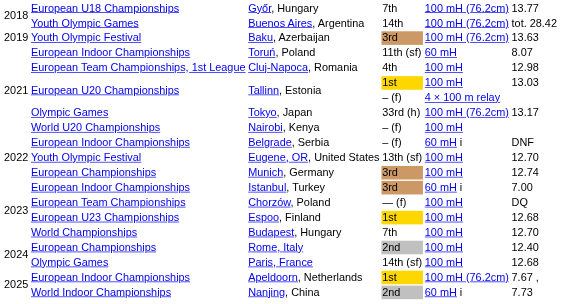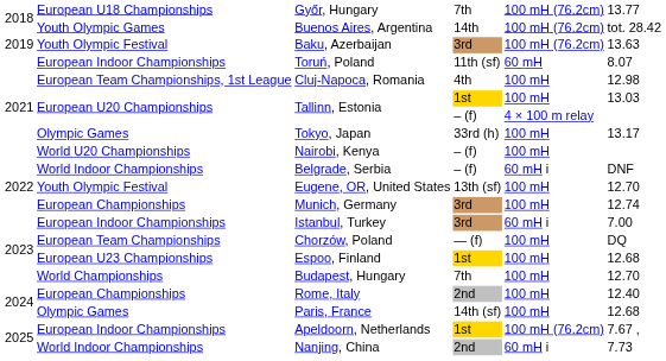Tokyo, Japan | column 5: 100 mH (76.2cm) -> 100 mH
Belgrade, Serbia | column 2: European Indoor Championships -> World Indoor Championships
